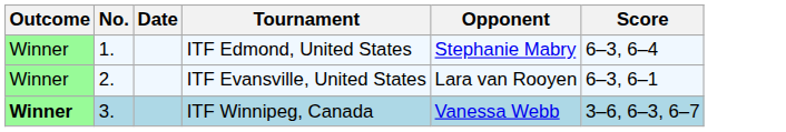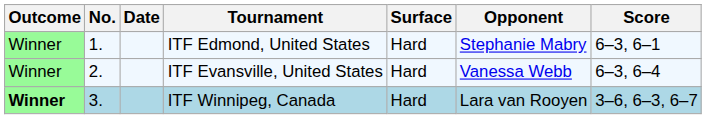+ column: Surface | Hard | Hard | Hard
ITF Edmond, United States | Score: 6–3, 6–4 -> 6–3, 6–1
ITF Evansville, United States | Opponent: Lara van Rooyen -> Vanessa Webb
ITF Evansville, United States | Score: 6–3, 6–1 -> 6–3, 6–4
ITF Winnipeg, Canada | Opponent: Vanessa Webb -> Lara van Rooyen
